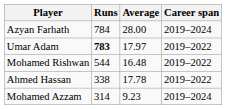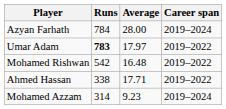Mohamed Rishwan | Runs: 544 -> 542
Ahmed Hassan | Average: 17.78 -> 17.71
